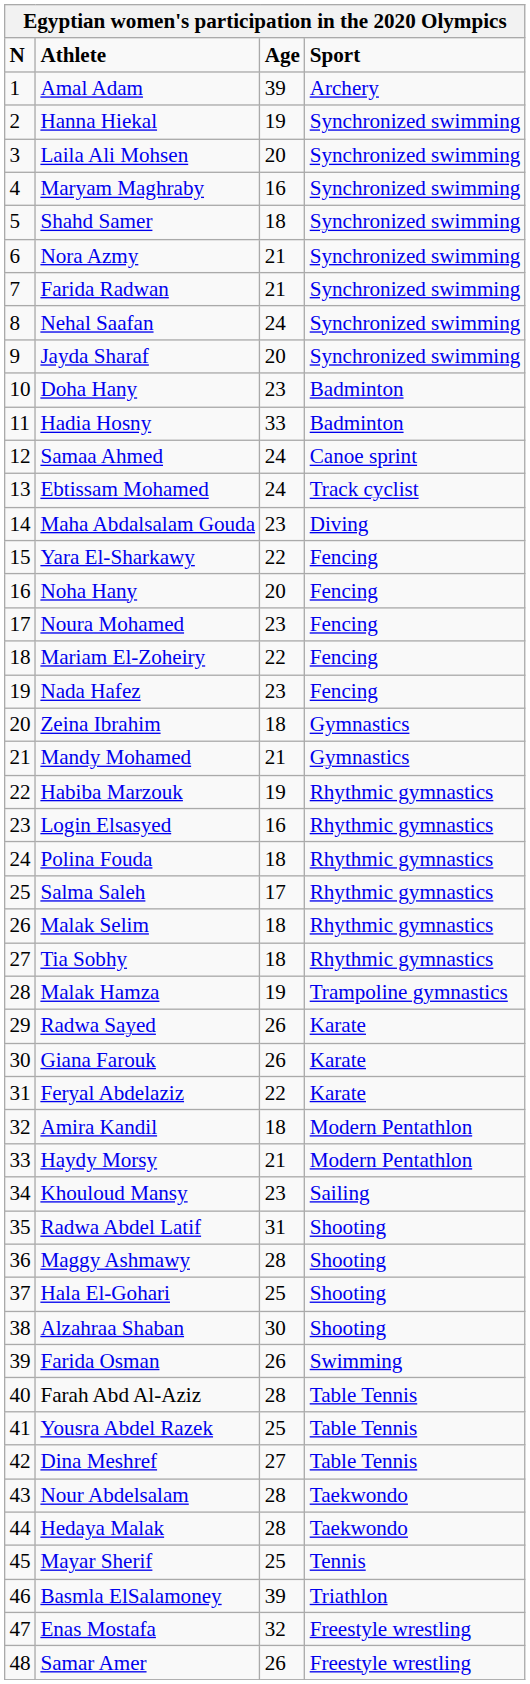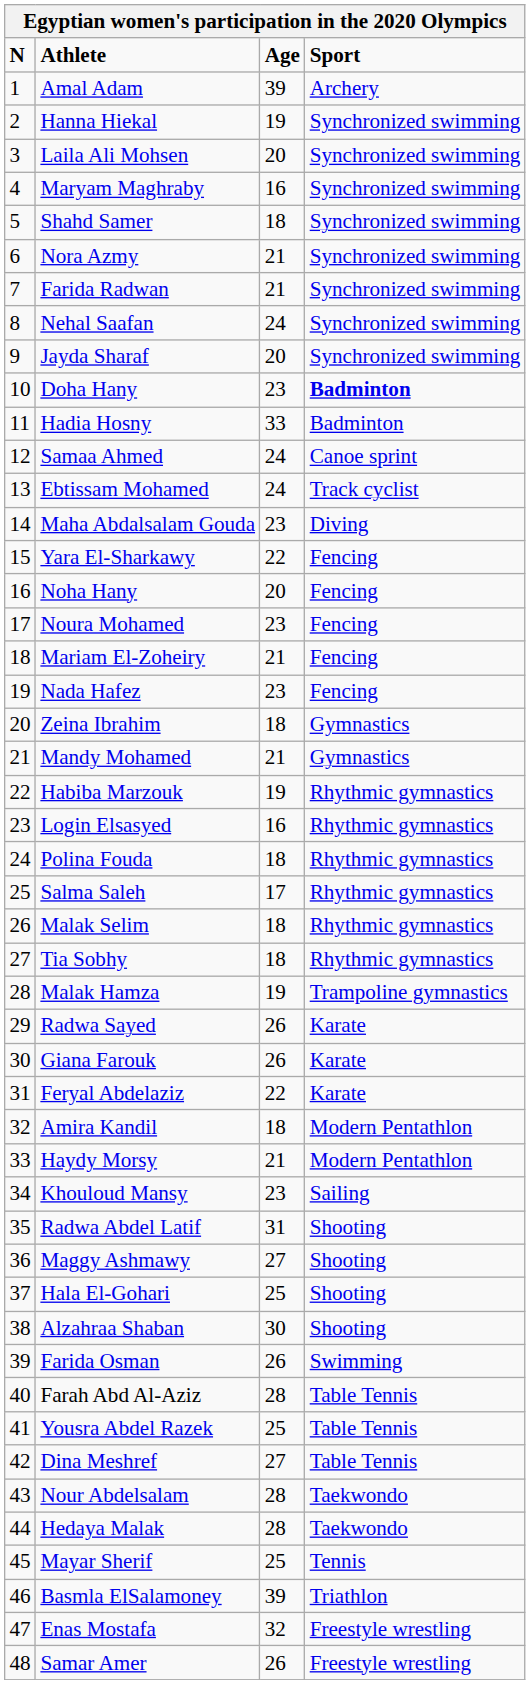Doha Hany | Sport: normal -> bold
Mariam El-Zoheiry | Age: 22 -> 21
Maggy Ashmawy | Age: 28 -> 27
